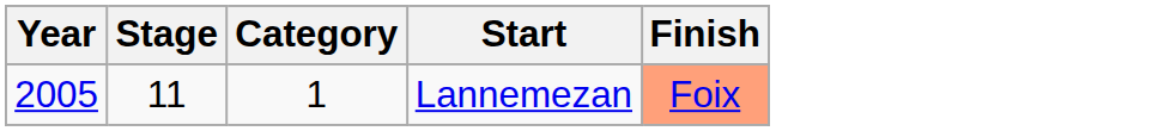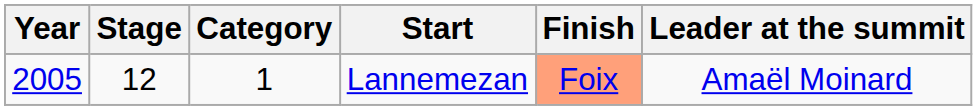+ column: Leader at the summit | Amaël Moinard
Lannemezan | Stage: 11 -> 12
